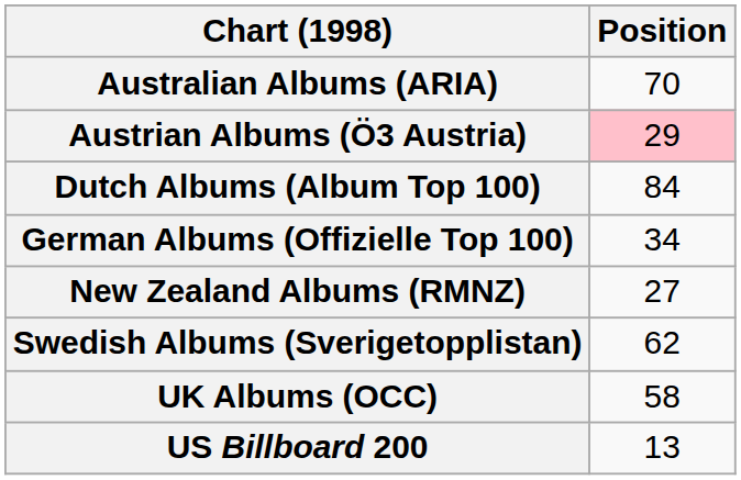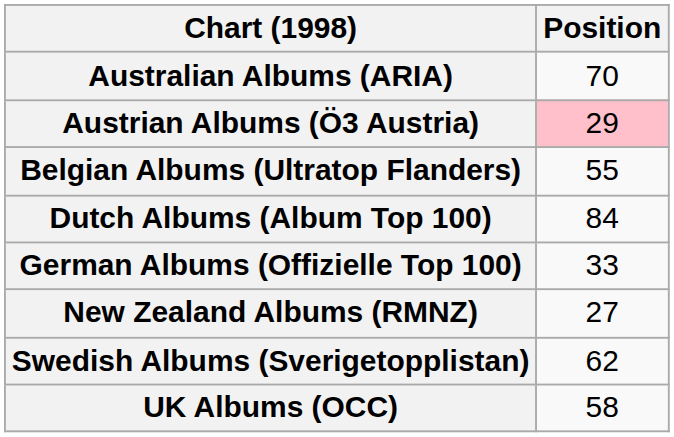+ row: Belgian Albums (Ultratop Flanders) | 55
German Albums (Offizielle Top 100) | Position: 34 -> 33
- row: US Billboard 200 | 13
